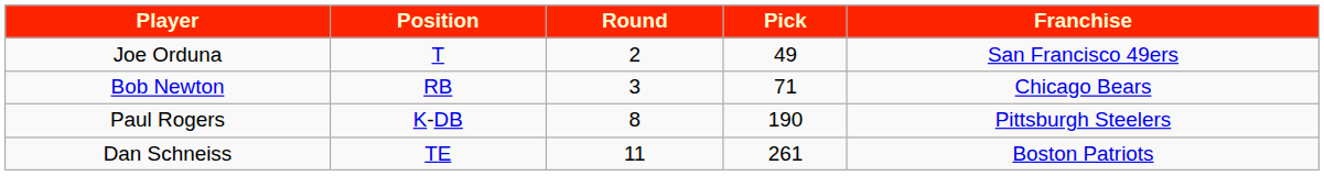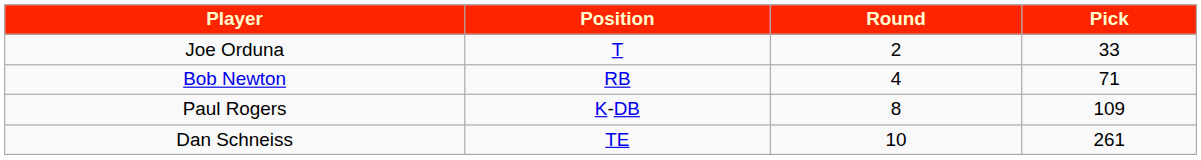- column: Franchise | San Francisco 49ers | Chicago Bears | Pittsburgh Steelers | Boston Patriots
Joe Orduna | Pick: 49 -> 33
Bob Newton | Round: 3 -> 4
Paul Rogers | Pick: 190 -> 109
Dan Schneiss | Round: 11 -> 10
